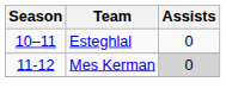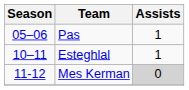+ row: 05–06 | Pas | 1
Esteghlal | Assists: 0 -> 1
